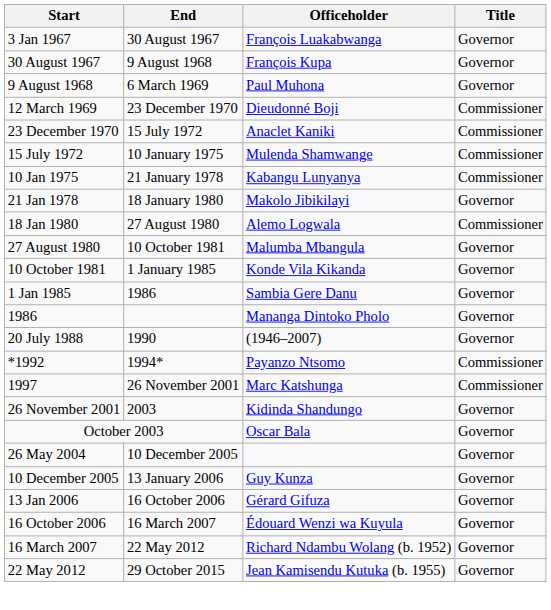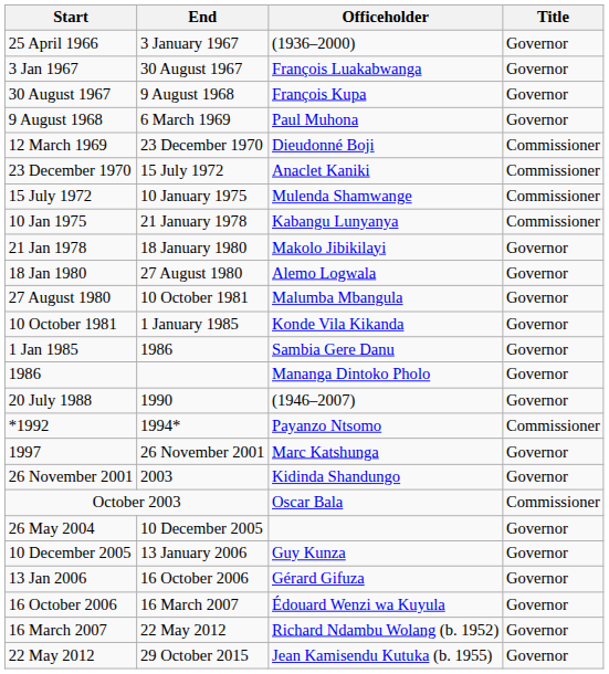+ row: 25 April 1966 | 3 January 1967 | (1936–2000) | Governor
18 Jan 1980 | Title: Commissioner -> Governor
1997 | Title: Commissioner -> Governor
October 2003 | Title: Governor -> Commissioner
